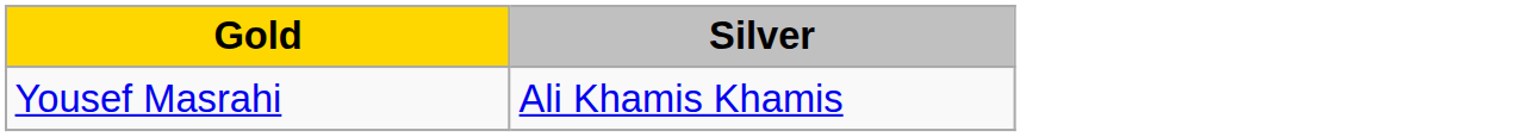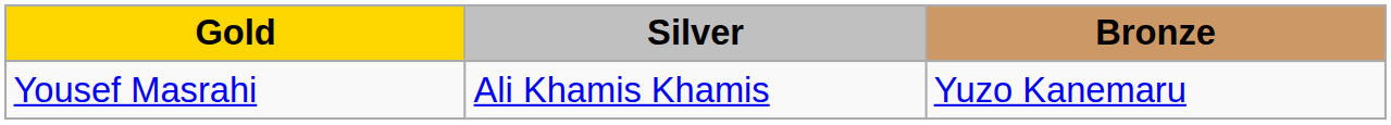+ column: Bronze | Yuzo Kanemaru
